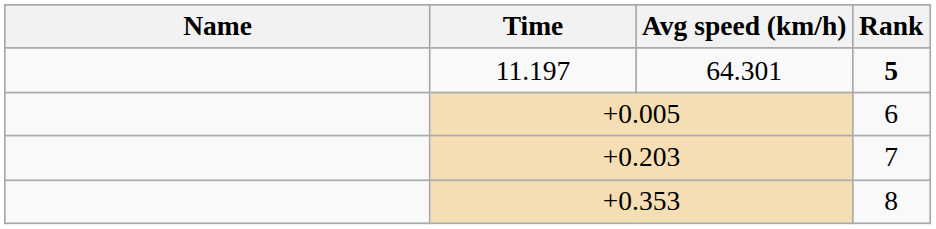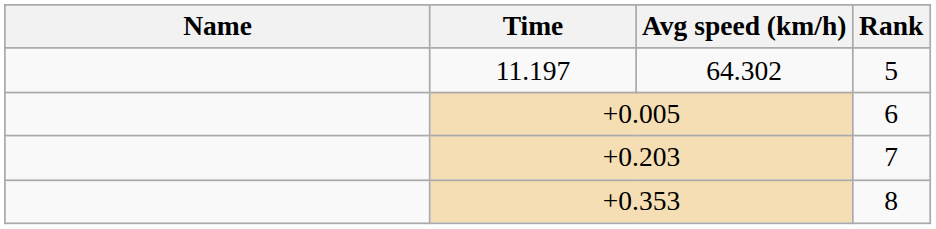11.197 | Avg speed (km/h): 64.301 -> 64.302
11.197 | Rank: bold -> normal
